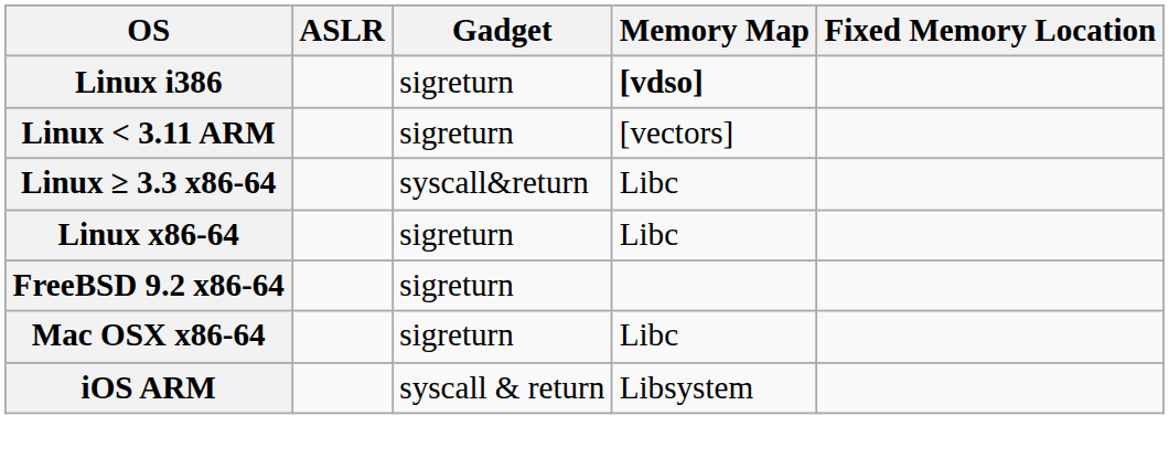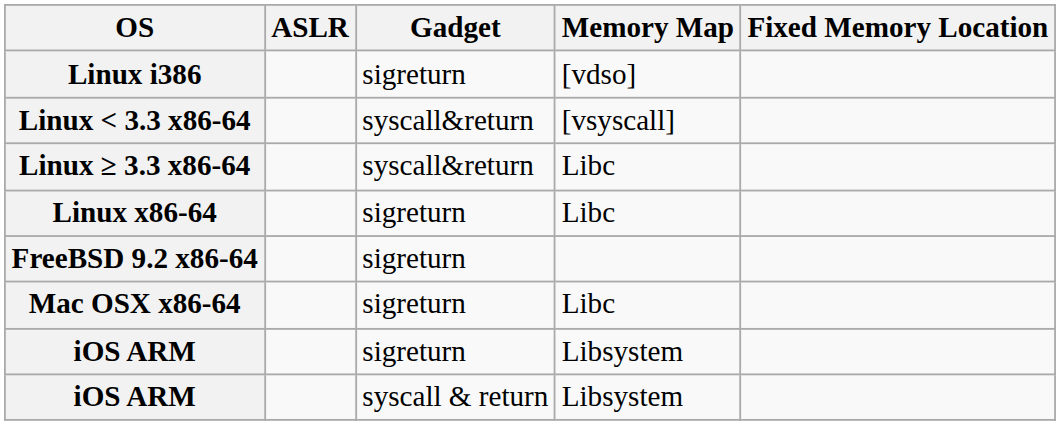Linux i386 | Memory Map: bold -> normal
- row: Linux < 3.11 ARM | sigreturn | [vectors]
+ row: Linux < 3.3 x86-64 | syscall&return | [vsyscall]
+ row: iOS ARM | sigreturn | Libsystem
